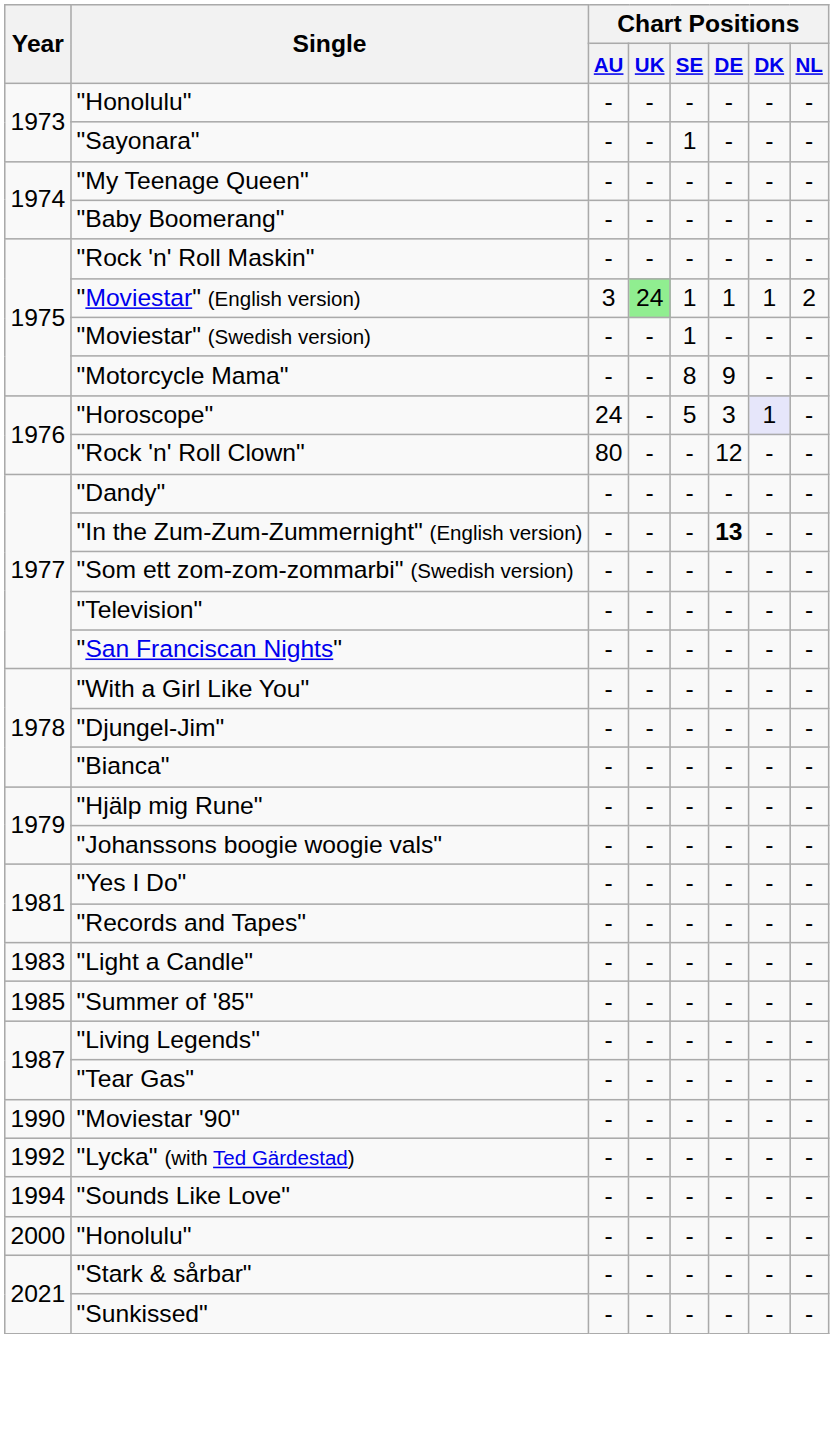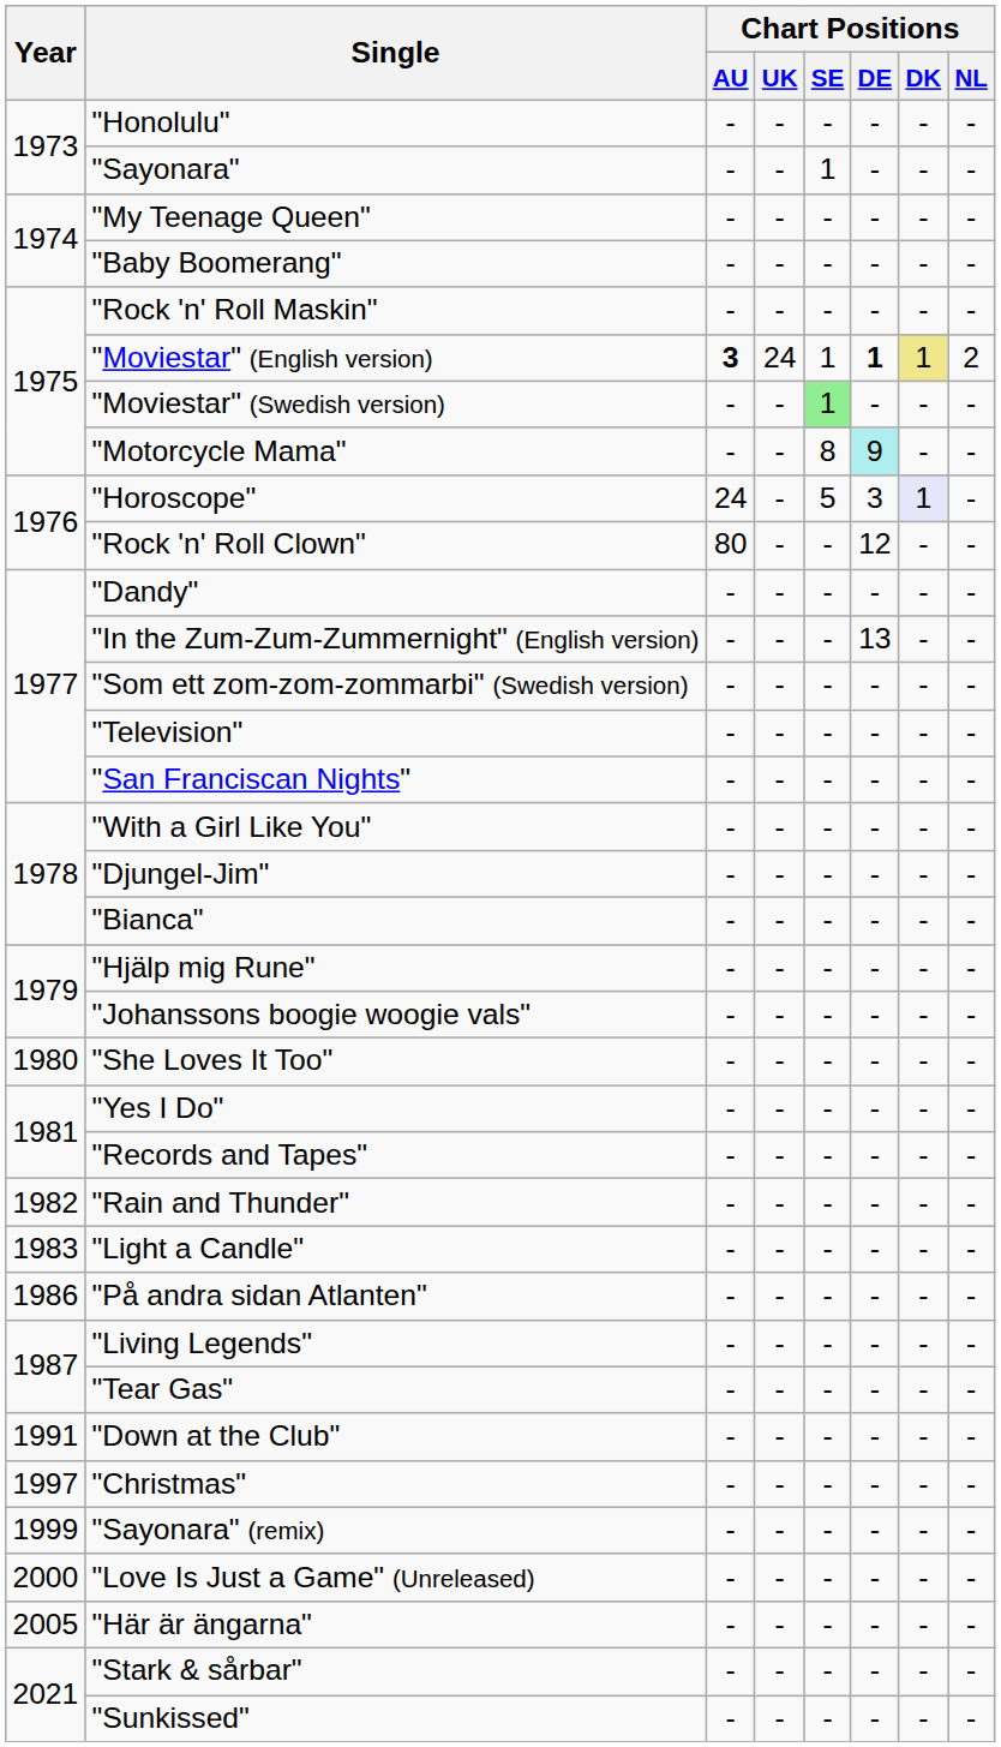"Moviestar" (English version) | Chart Positions / AU: normal -> bold
"Moviestar" (English version) | Chart Positions / UK: lightgreen background -> no background
"Moviestar" (English version) | Chart Positions / DE: normal -> bold
"Moviestar" (English version) | Chart Positions / DK: no background -> khaki background
"Moviestar" (Swedish version) | Chart Positions / SE: no background -> lightgreen background
"Motorcycle Mama" | Chart Positions / DE: no background -> paleturquoise background
"In the Zum-Zum-Zummernight" (English version) | Chart Positions / DE: bold -> normal
+ row: 1980 | "She Loves It Too" | - | - | - | - | - | -
+ row: 1982 | "Rain and Thunder" | - | - | - | - | - | -
- row: 1985 | "Summer of '85" | - | - | - | - | - | -
+ row: 1986 | "På andra sidan Atlanten" | - | - | - | - | - | -
- row: 1990 | "Moviestar '90" | - | - | - | - | - | -
+ row: 1991 | "Down at the Club" | - | - | - | - | - | -
- row: 1992 | "Lycka" (with Ted Gärdestad) | - | - | - | - | - | -
- row: 1994 | "Sounds Like Love" | - | - | - | - | - | -
+ row: 1997 | "Christmas" | - | - | - | - | - | -
+ row: 1999 | "Sayonara" (remix) | - | - | - | - | - | -
- row: 2000 | "Honolulu" | - | - | - | - | - | -
+ row: 2000 | "Love Is Just a Game" (Unreleased) | - | - | - | - | - | -
+ row: 2005 | "Här är ängarna" | - | - | - | - | - | -
